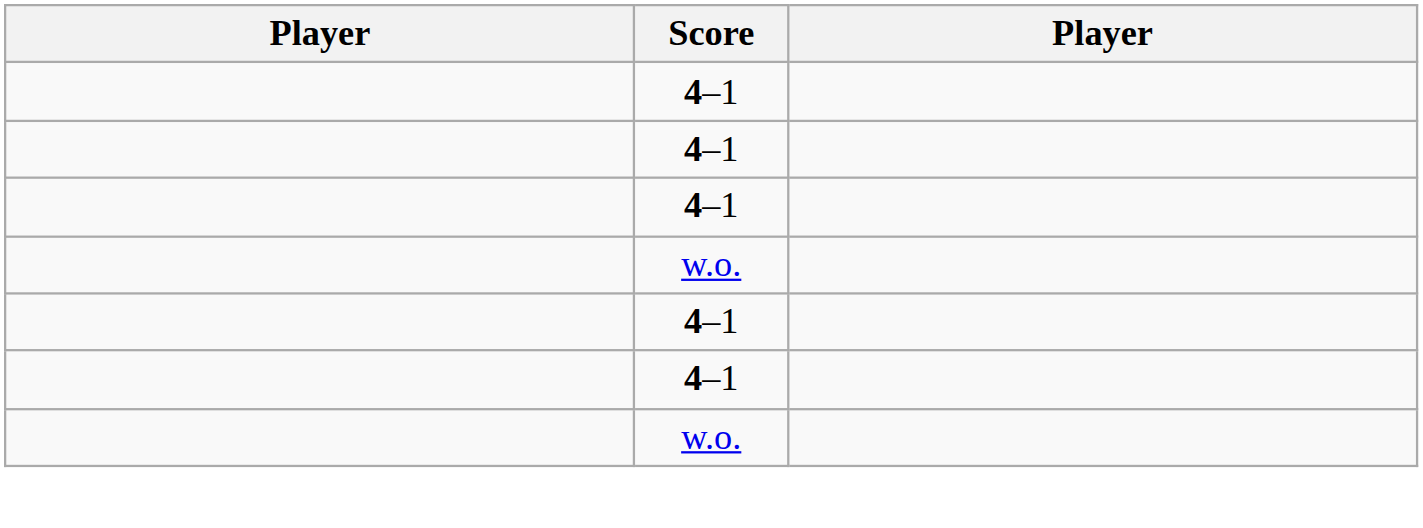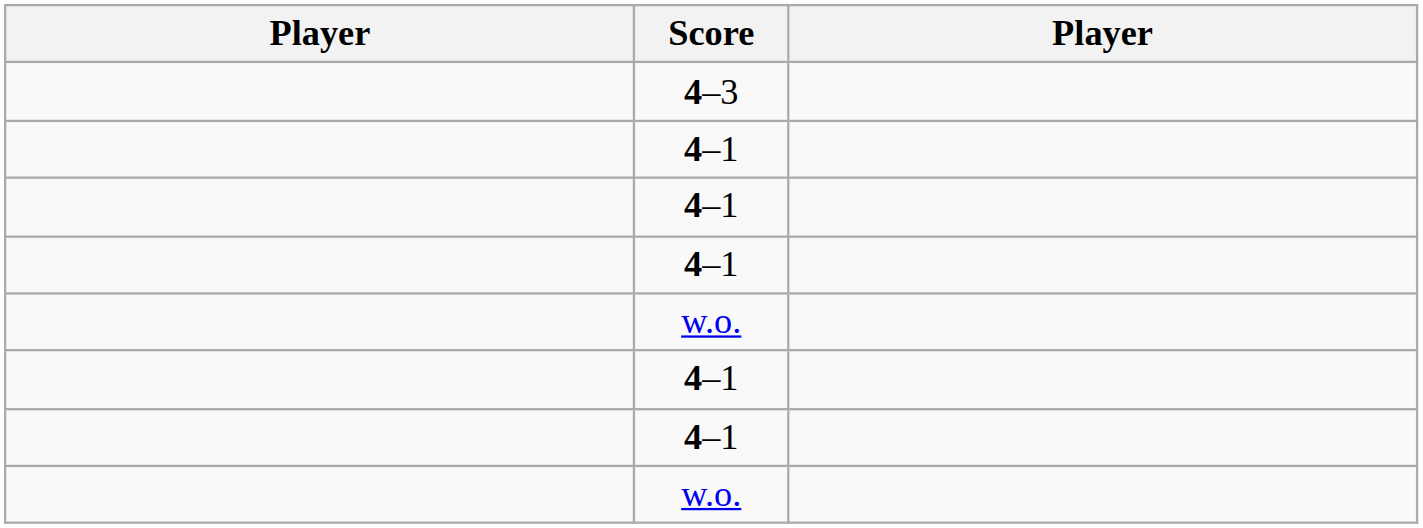+ row: 4–3
